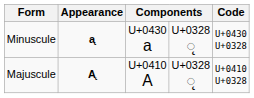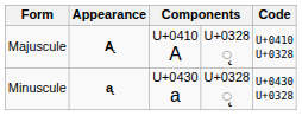rows swapped: Majuscule <-> Minuscule
